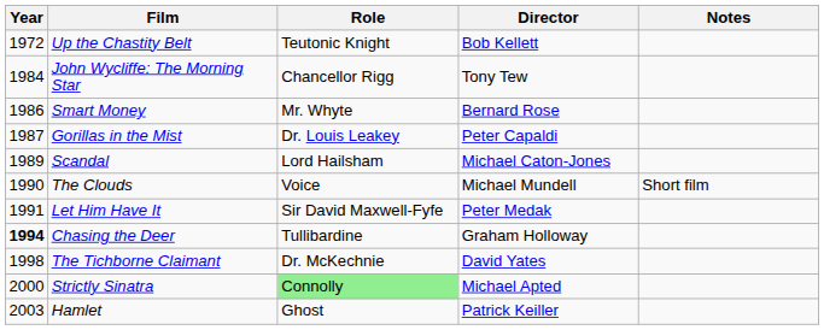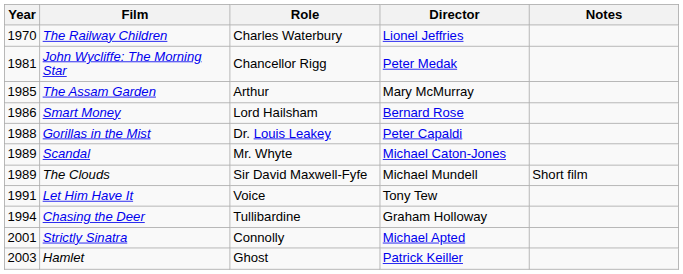+ row: 1970 | The Railway Children | Charles Waterbury | Lionel Jeffries
- row: 1972 | Up the Chastity Belt | Teutonic Knight | Bob Kellett
John Wycliffe: The Morning Star | Year: 1984 -> 1981
John Wycliffe: The Morning Star | Director: Tony Tew -> Peter Medak
+ row: 1985 | The Assam Garden | Arthur | Mary McMurray
Smart Money | Role: Mr. Whyte -> Lord Hailsham
Gorillas in the Mist | Year: 1987 -> 1988
Scandal | Role: Lord Hailsham -> Mr. Whyte
The Clouds | Year: 1990 -> 1989
The Clouds | Role: Voice -> Sir David Maxwell-Fyfe
Let Him Have It | Role: Sir David Maxwell-Fyfe -> Voice
Let Him Have It | Director: Peter Medak -> Tony Tew
Chasing the Deer | Year: bold -> normal
- row: 1998 | The Tichborne Claimant | Dr. McKechnie | David Yates
Strictly Sinatra | Year: 2000 -> 2001
Strictly Sinatra | Role: lightgreen background -> no background
